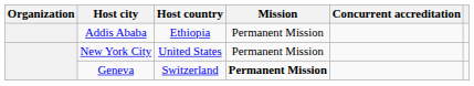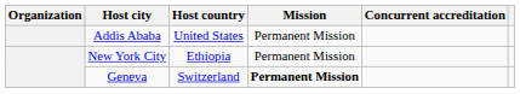Addis Ababa | Host country: Ethiopia -> United States
New York City | Host country: United States -> Ethiopia
